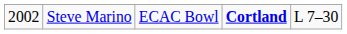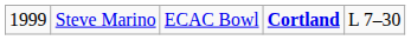Steve Marino | column 1: 2002 -> 1999
